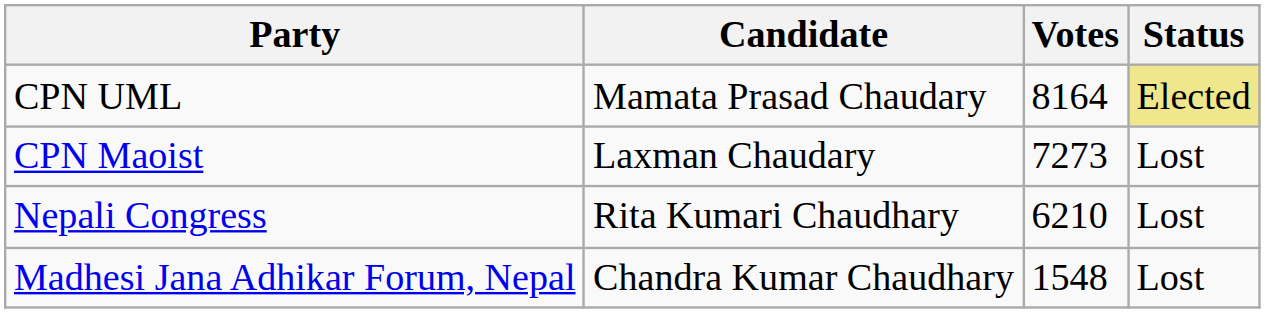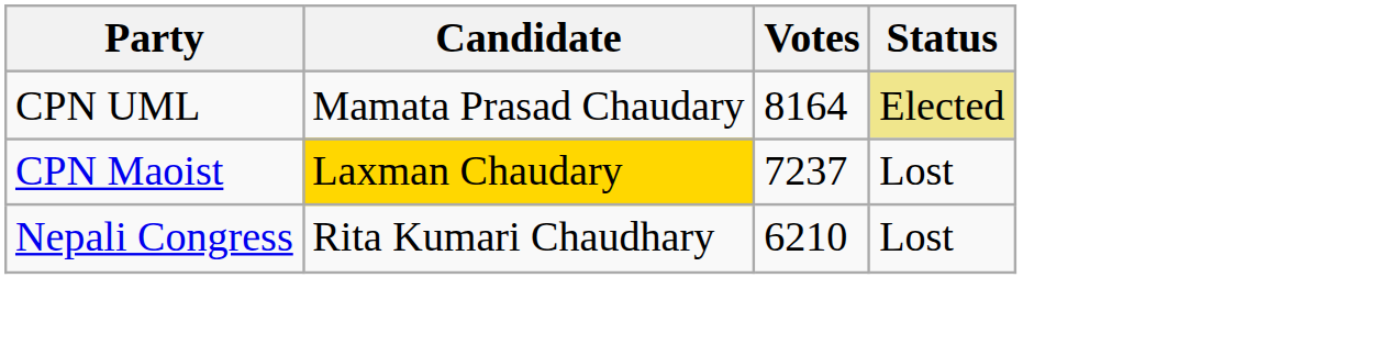CPN Maoist | Candidate: no background -> gold background
CPN Maoist | Votes: 7273 -> 7237
- row: Madhesi Jana Adhikar Forum, Nepal | Chandra Kumar Chaudhary | 1548 | Lost
